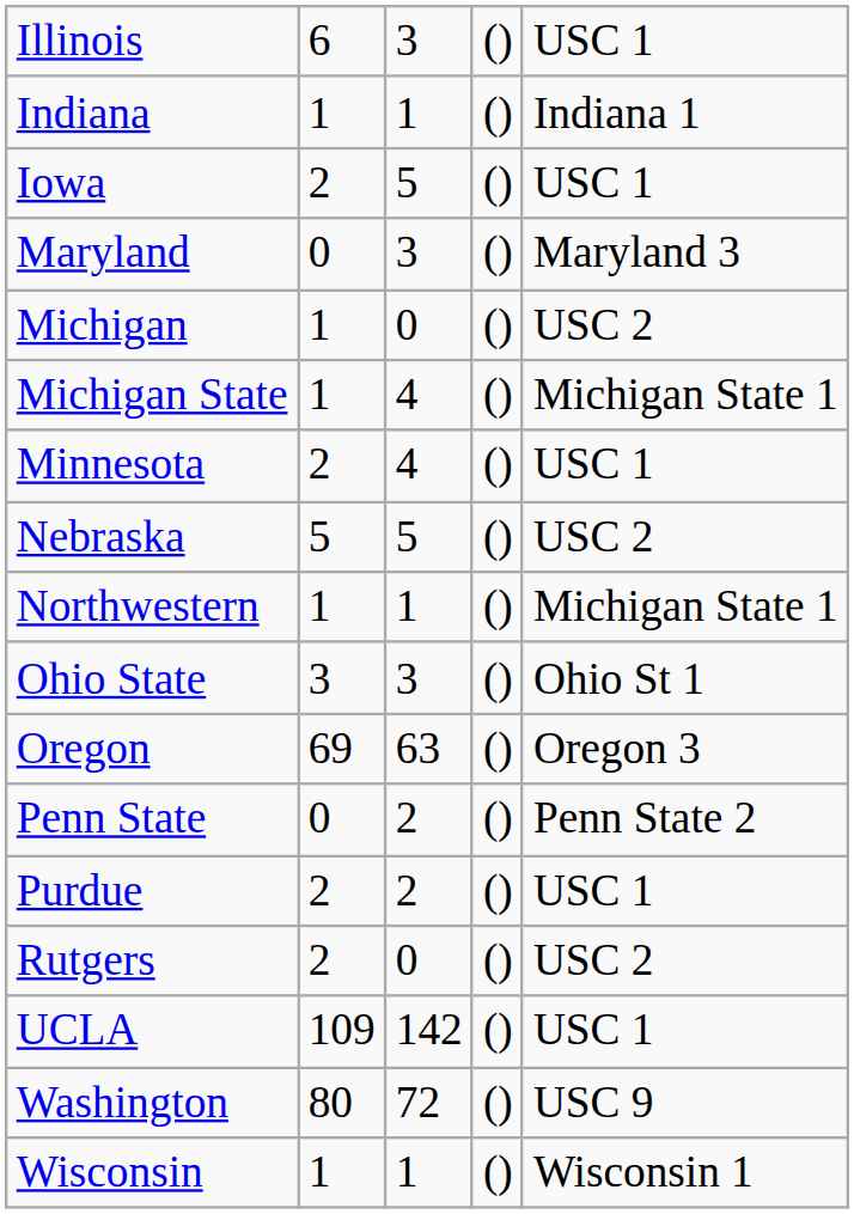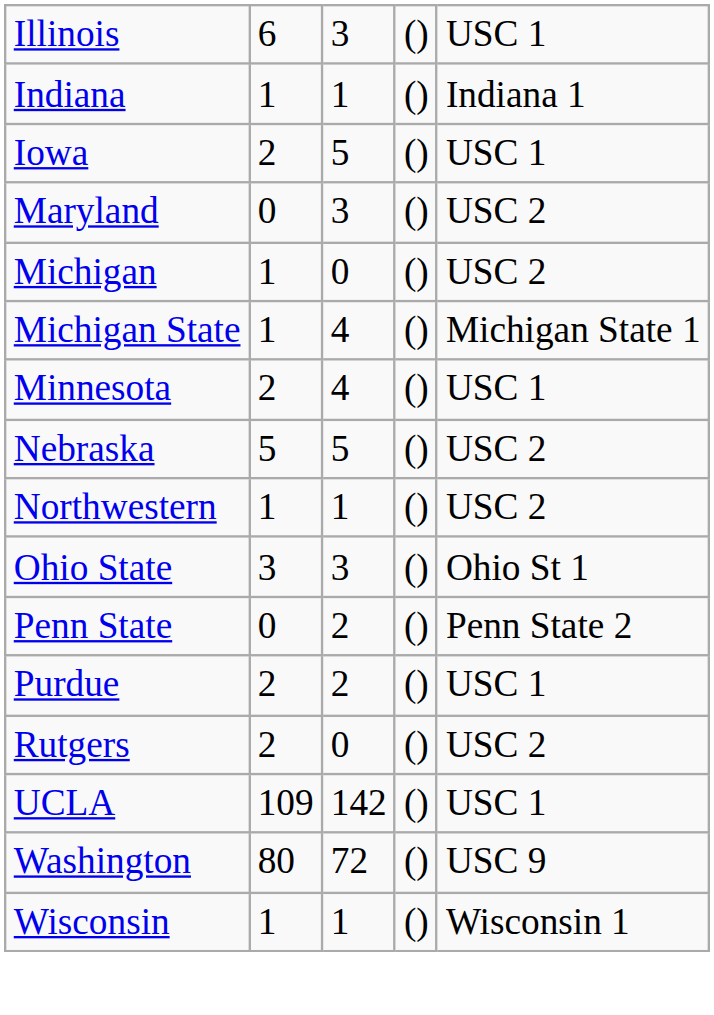Maryland | column 5: Maryland 3 -> USC 2
Northwestern | column 5: Michigan State 1 -> USC 2
- row: Oregon | 69 | 63 | () | Oregon 3
